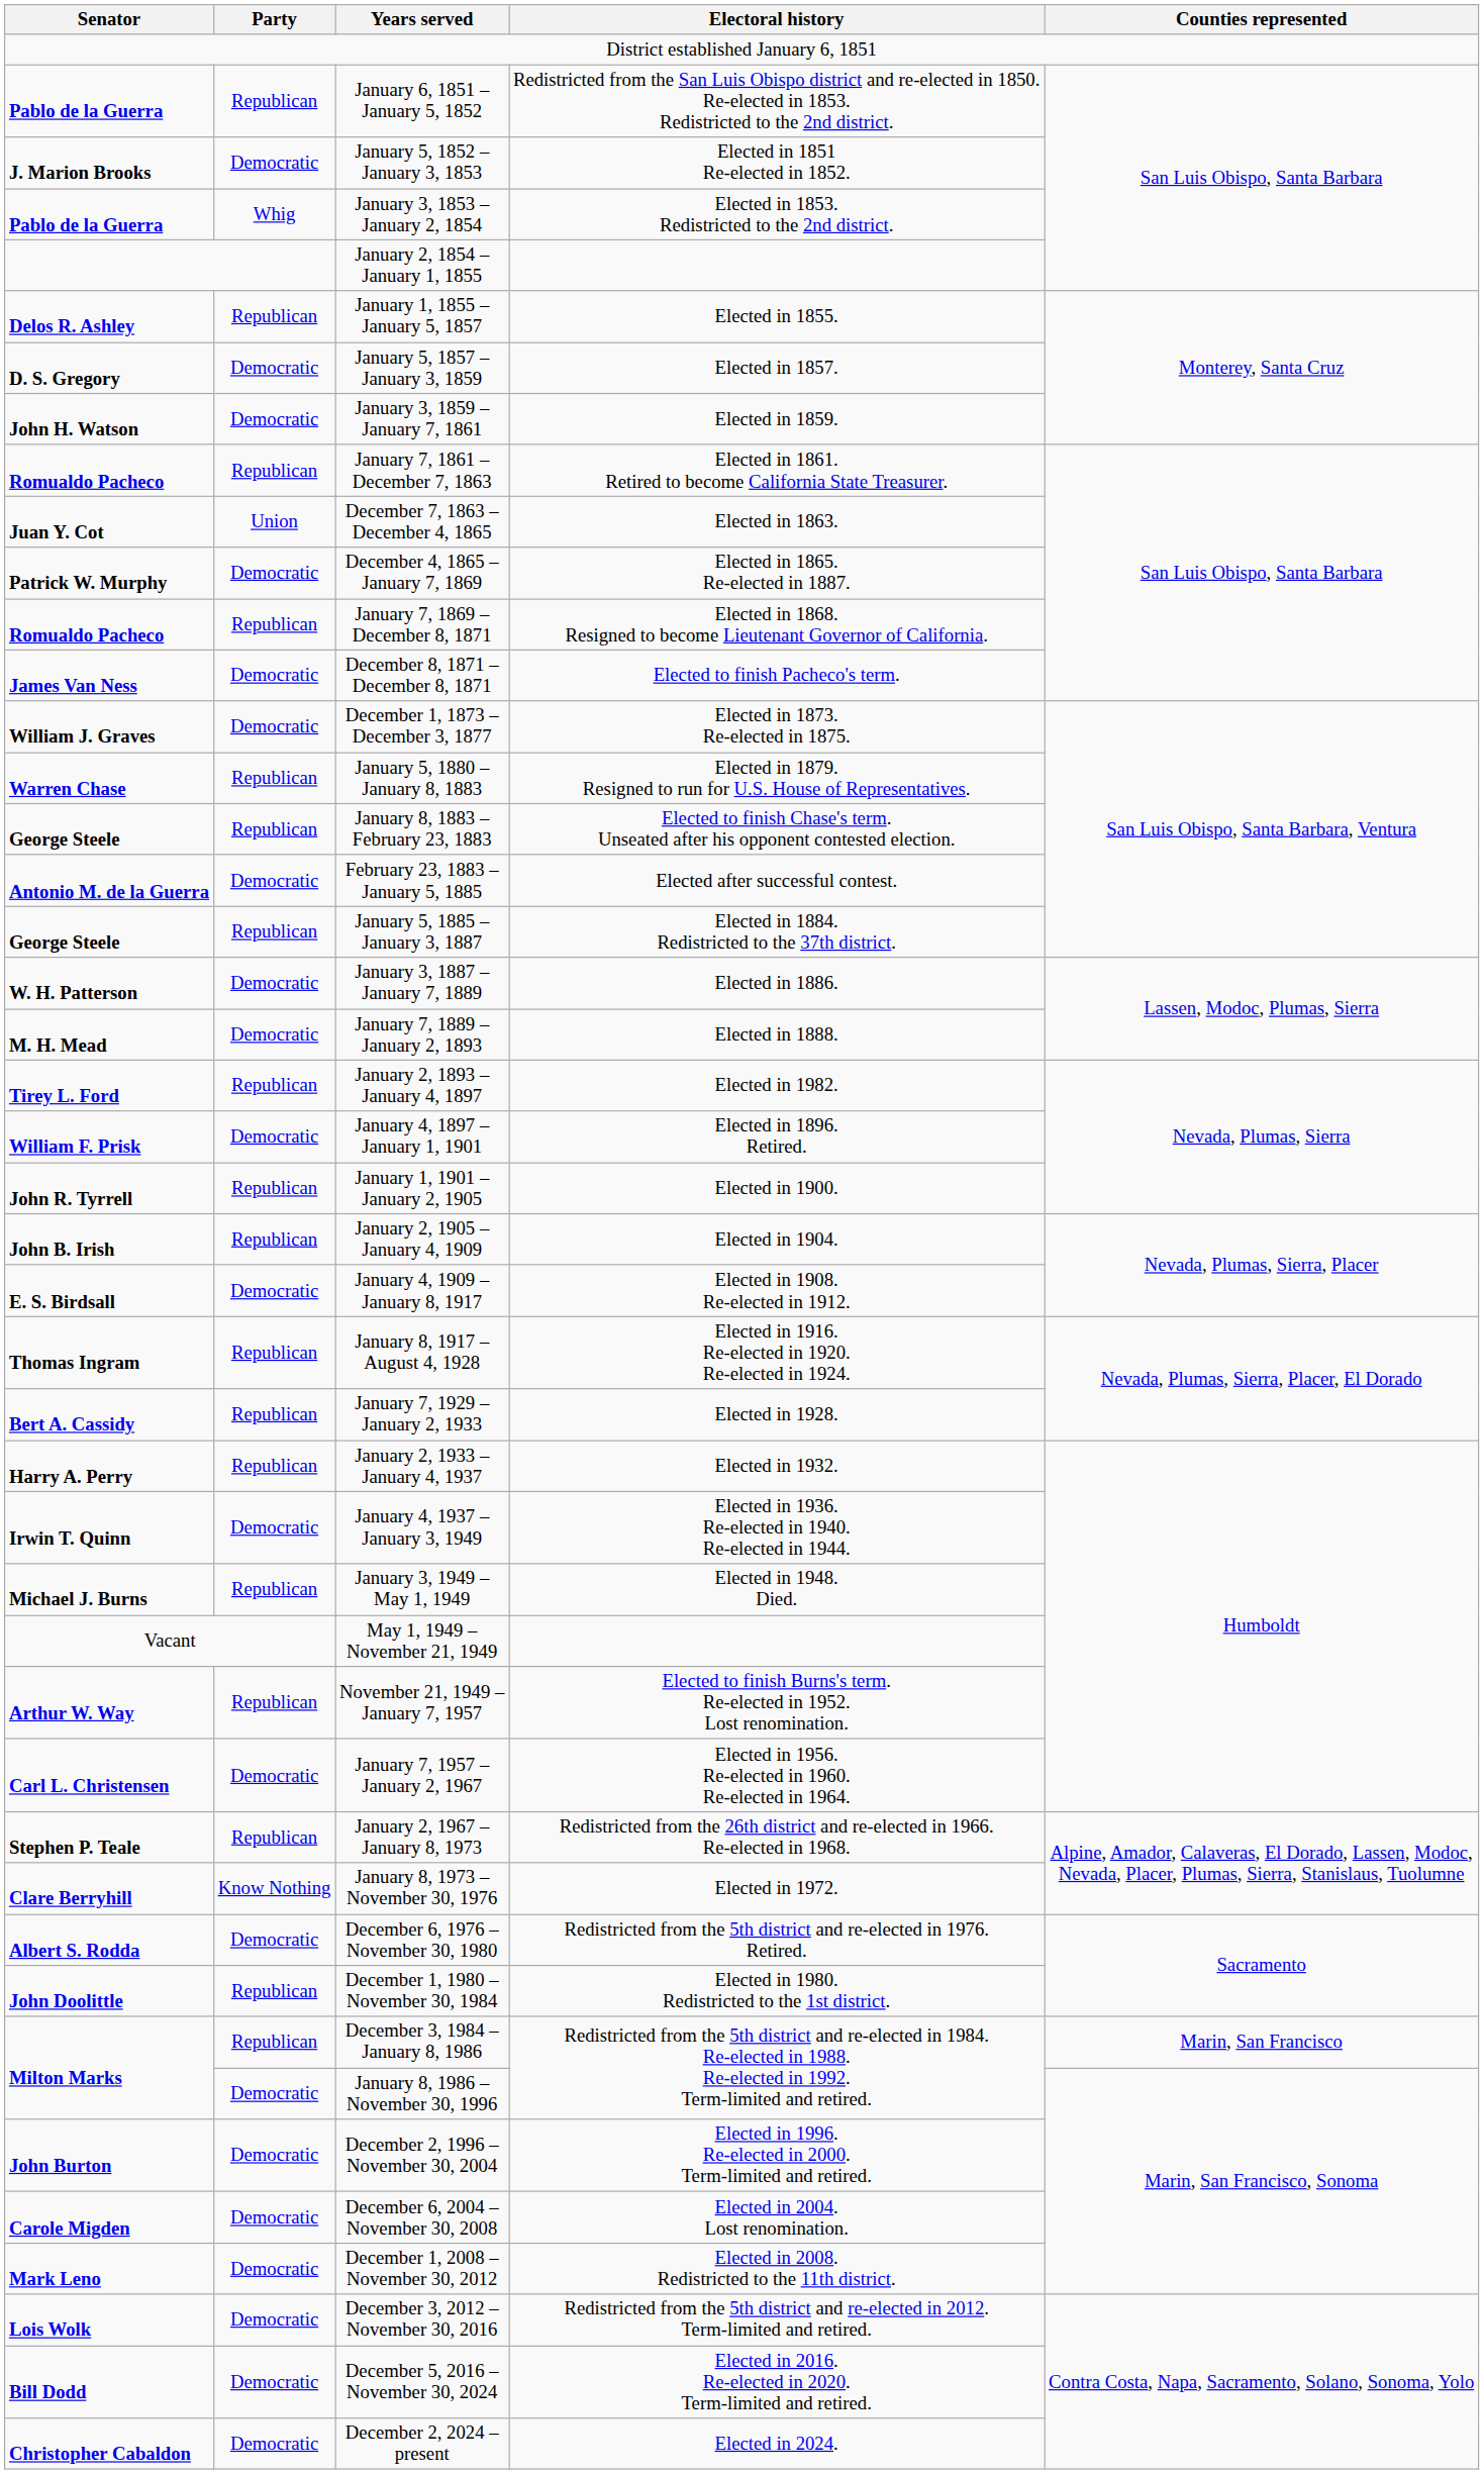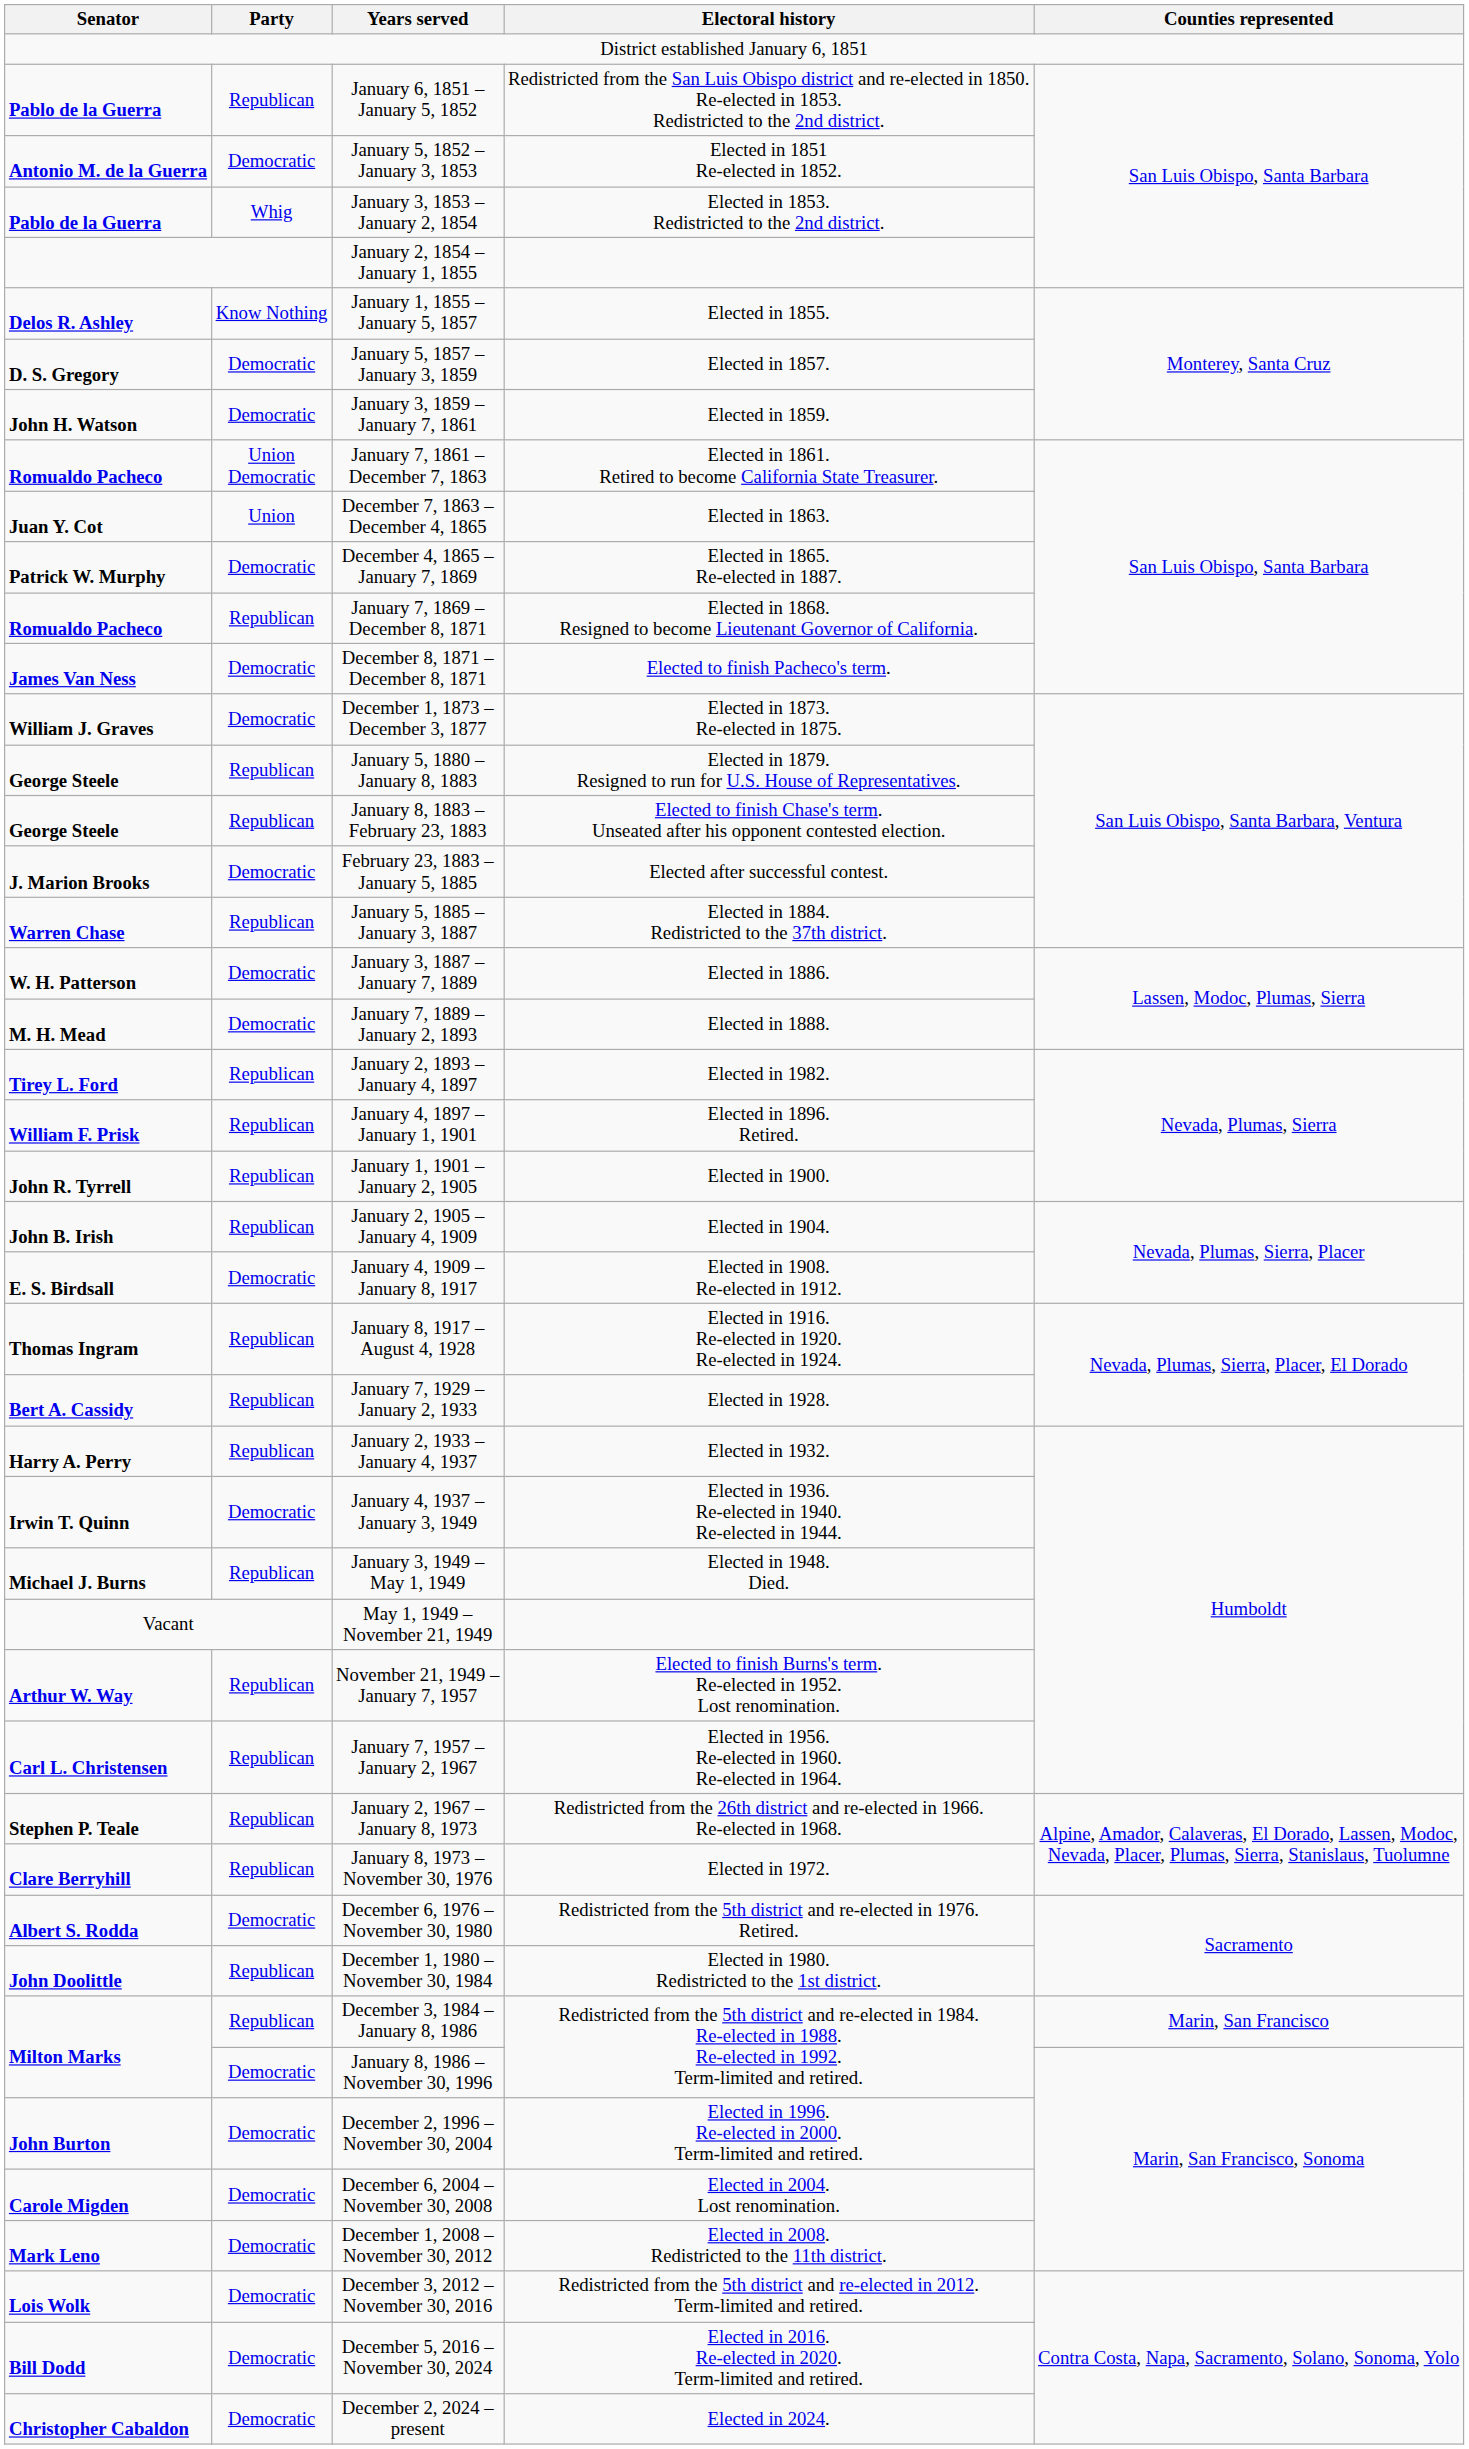January 5, 1852 – January 3, 1853 | Senator: J. Marion Brooks -> Antonio M. de la Guerra
January 1, 1855 – January 5, 1857 | Party: Republican -> Know Nothing
January 7, 1861 – December 7, 1863 | Party: Republican -> Union Democratic
January 5, 1880 – January 8, 1883 | Senator: Warren Chase -> George Steele
February 23, 1883 – January 5, 1885 | Senator: Antonio M. de la Guerra -> J. Marion Brooks
January 5, 1885 – January 3, 1887 | Senator: George Steele -> Warren Chase
January 4, 1897 – January 1, 1901 | Party: Democratic -> Republican
January 7, 1957 – January 2, 1967 | Party: Democratic -> Republican
January 8, 1973 – November 30, 1976 | Party: Know Nothing -> Republican
